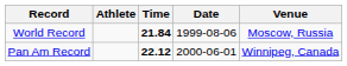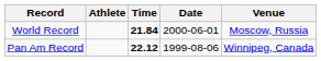World Record | Date: 1999-08-06 -> 2000-06-01
Pan Am Record | Date: 2000-06-01 -> 1999-08-06
